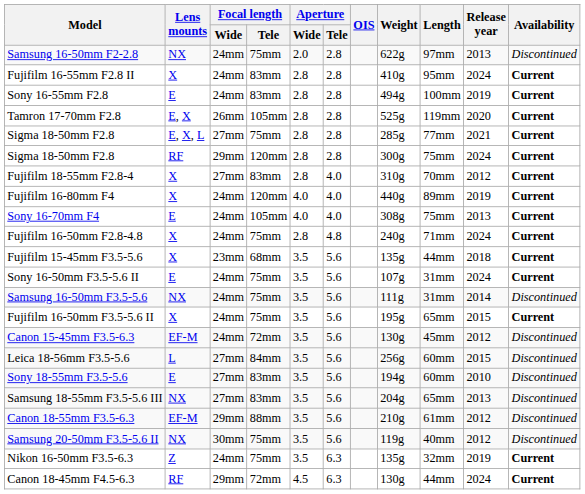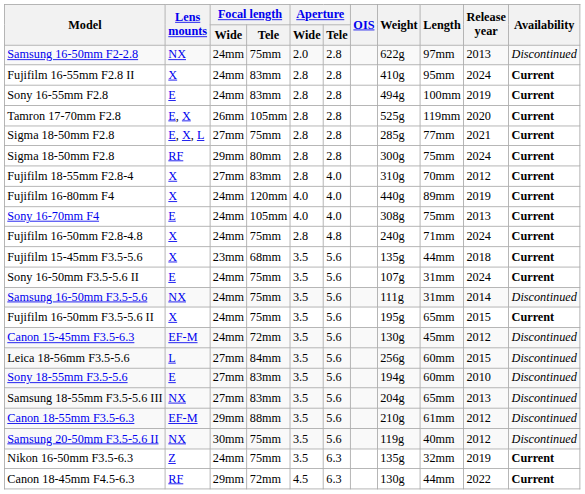Sigma 18-50mm F2.8 / RF | Focal length / Tele: 120mm -> 80mm
Canon 18-45mm F4.5-6.3 | Release year: 2024 -> 2022
